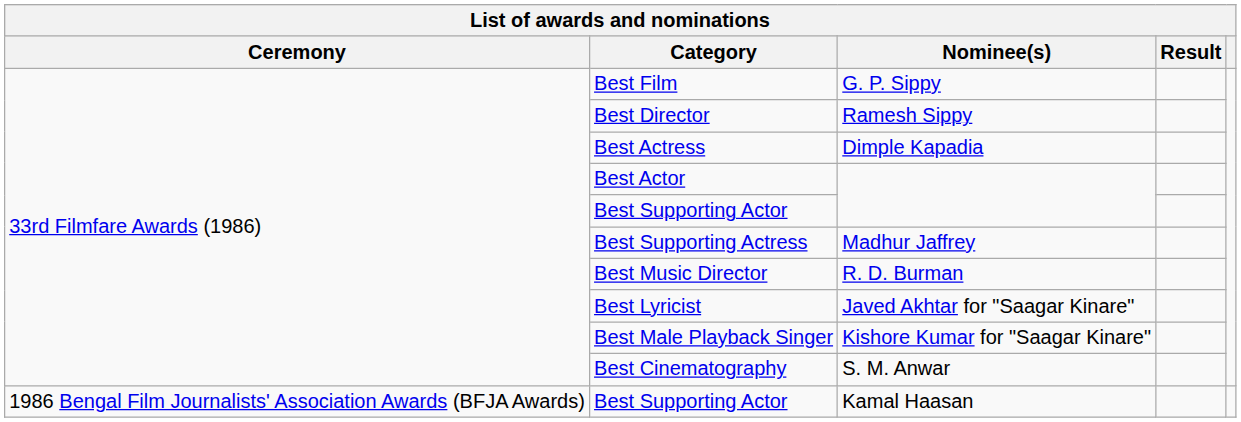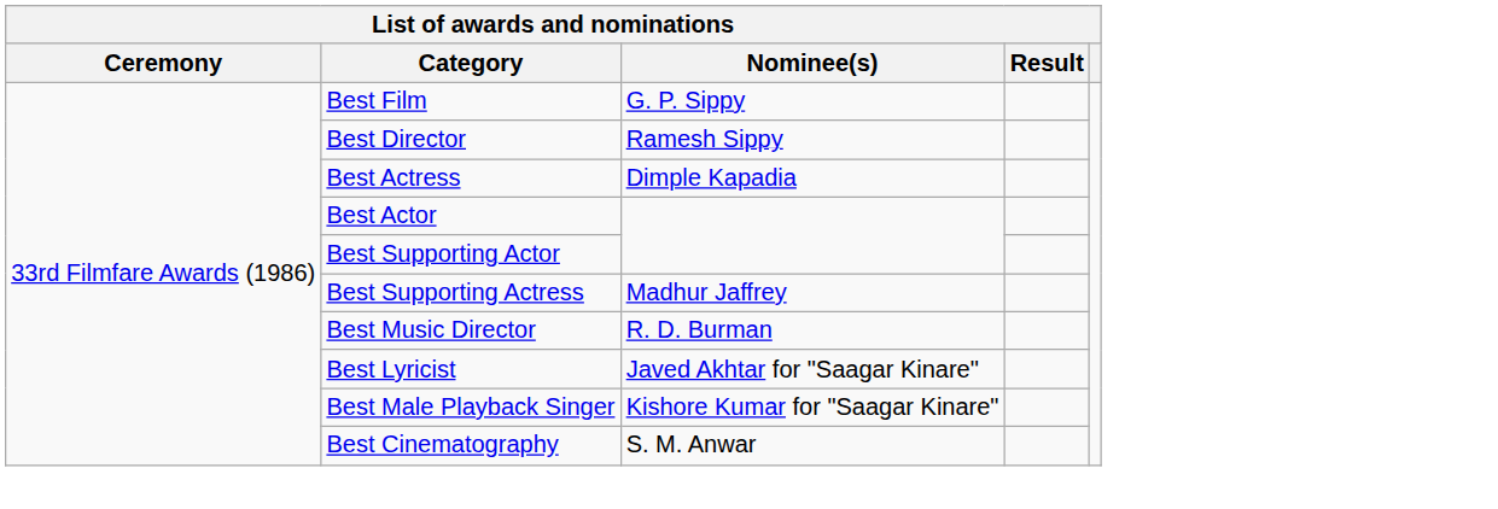- row: 1986 Bengal Film Journalists' Association Awards (BFJA Awards) | Best Supporting Actor | Kamal Haasan
